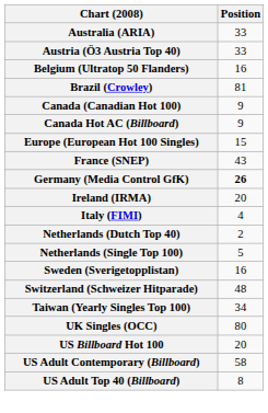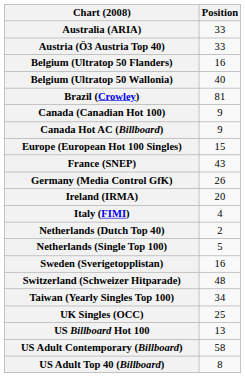+ row: Belgium (Ultratop 50 Wallonia) | 40
Germany (Media Control GfK) | Position: bold -> normal
UK Singles (OCC) | Position: 80 -> 25
US Billboard Hot 100 | Position: 20 -> 13
